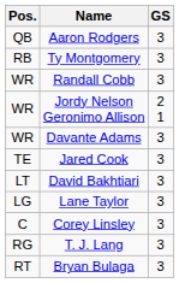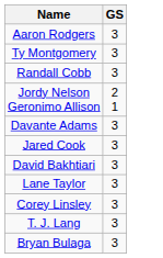- column: Pos. | QB | RB | WR | WR | WR | TE | LT | LG | C | RG | RT
